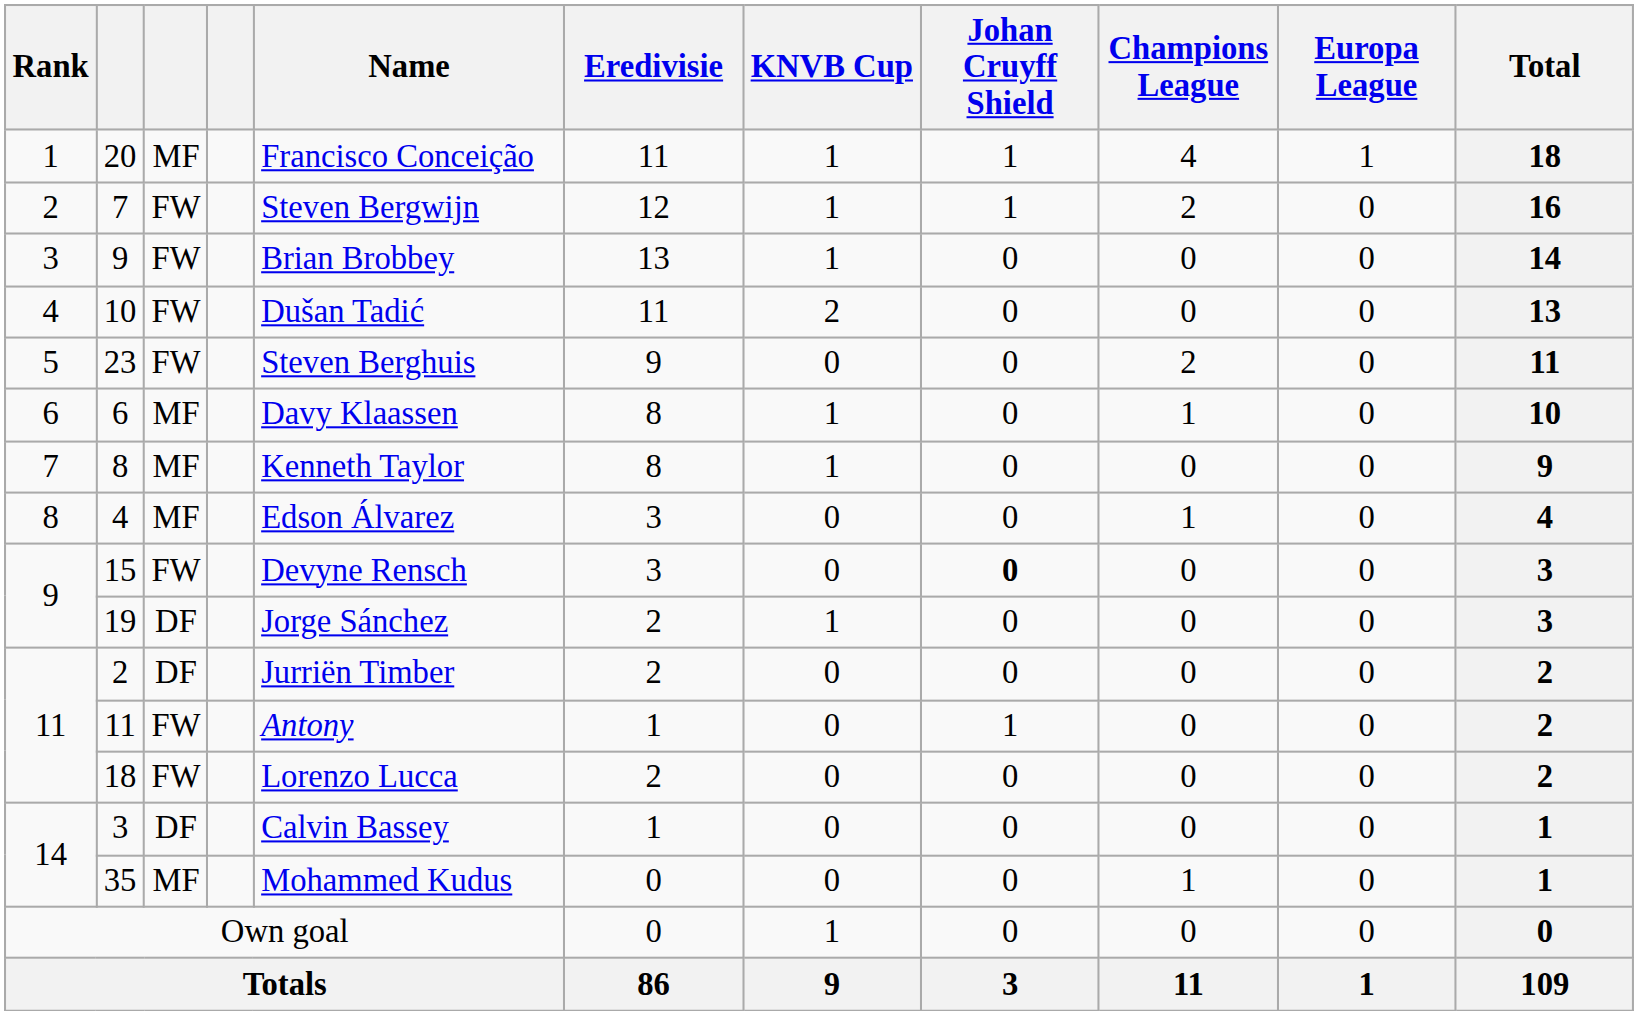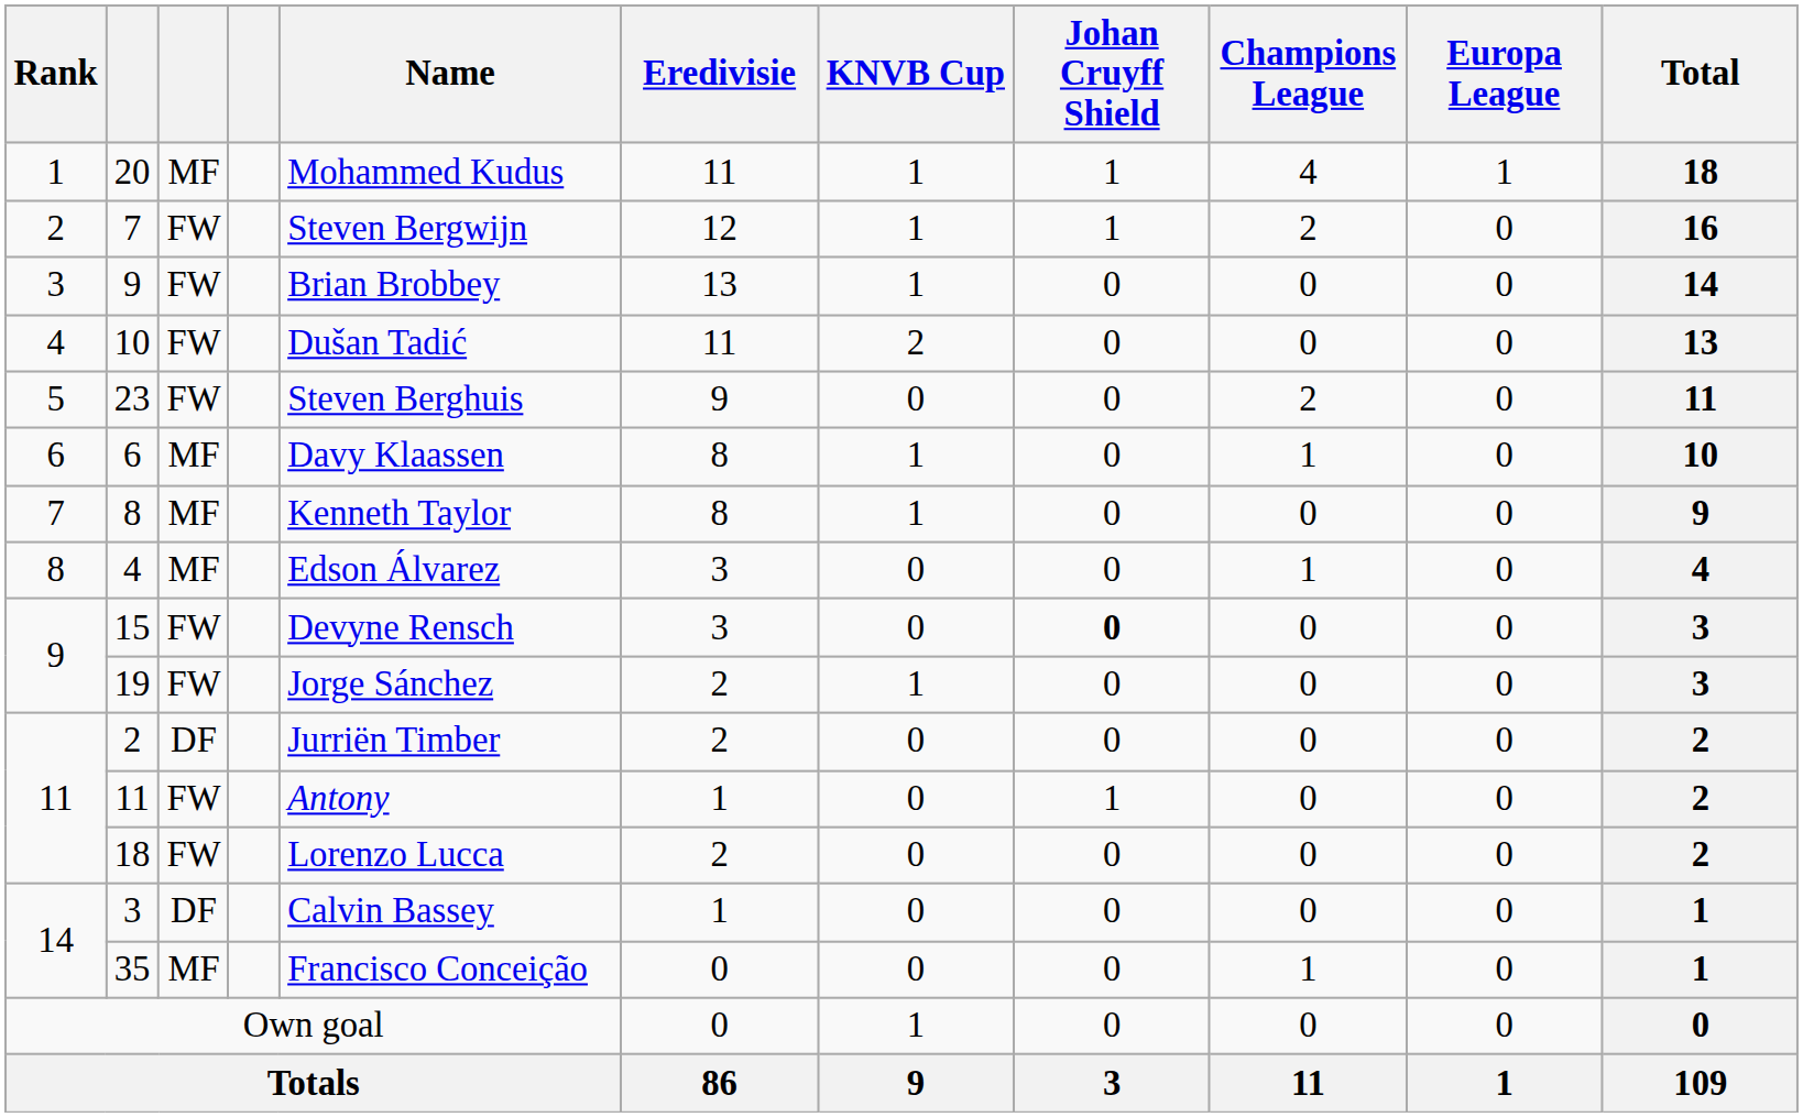20 | Name: Francisco Conceição -> Mohammed Kudus
19 | column 3: DF -> FW
35 | Name: Mohammed Kudus -> Francisco Conceição
